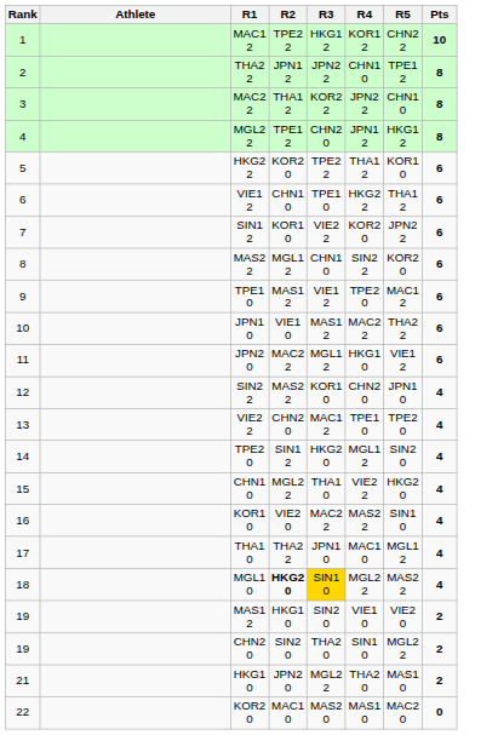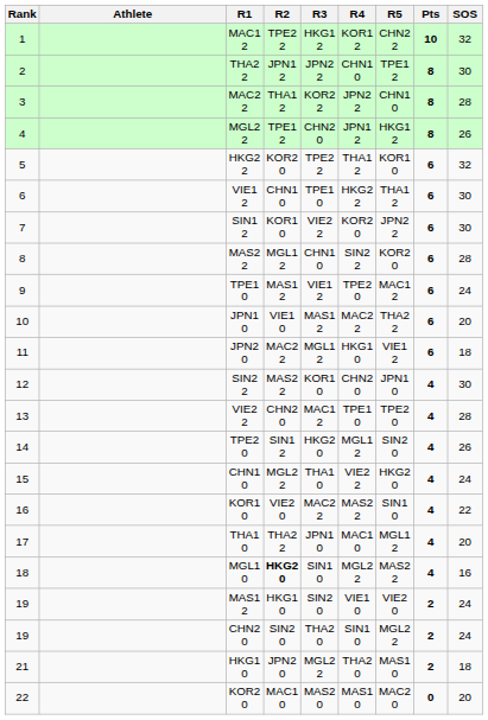+ column: SOS | 32 | 30 | 28 | 26 | 32 | 30 | 30 | 28 | 24 | 20 | 18 | 30 | 28 | 26 | 24 | 22 | 20 | 16 | 24 | 24 | 18 | 20
MGL1 0 | R3: gold background -> no background
